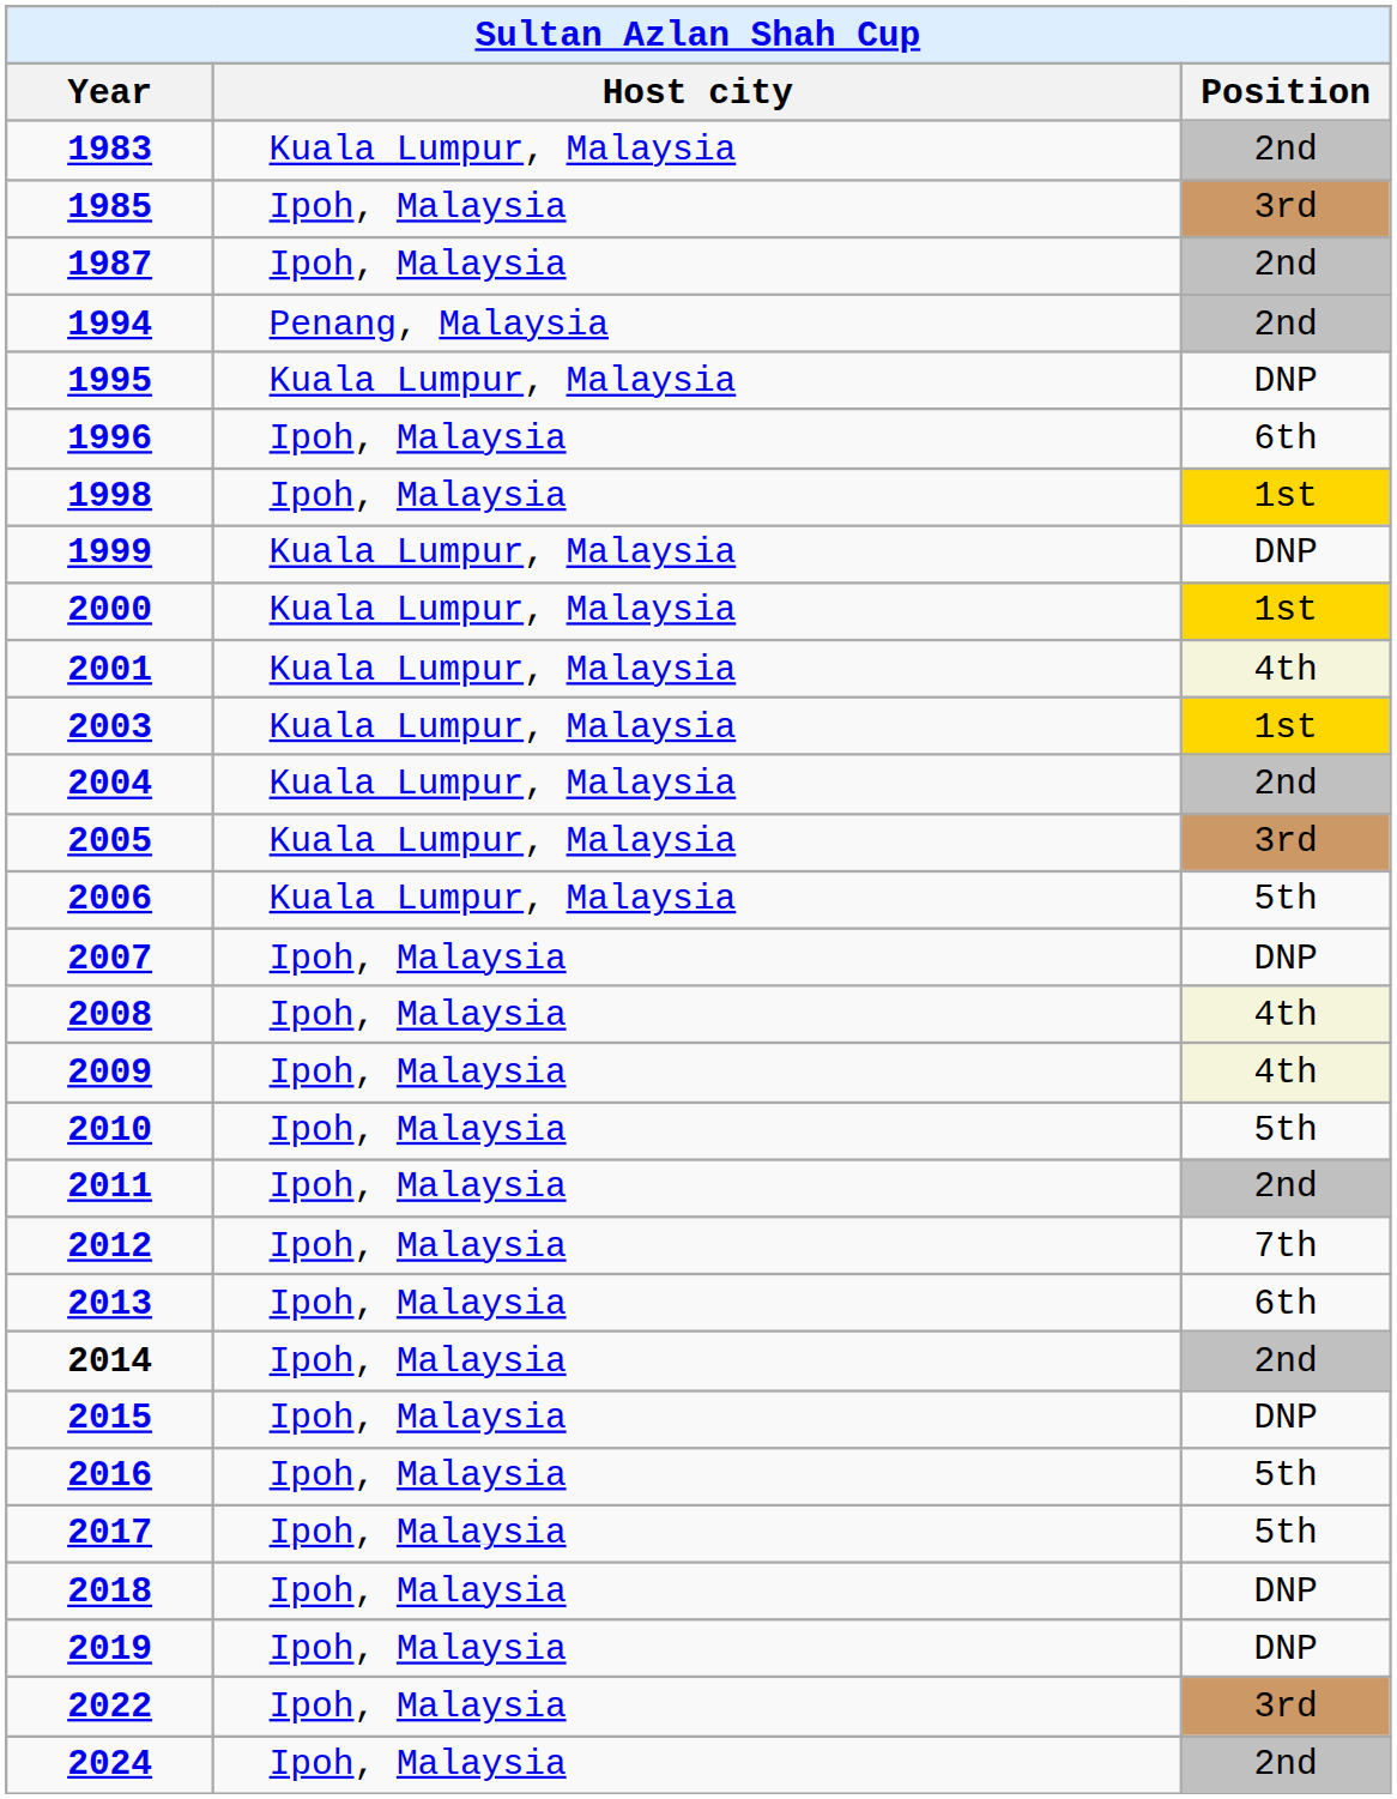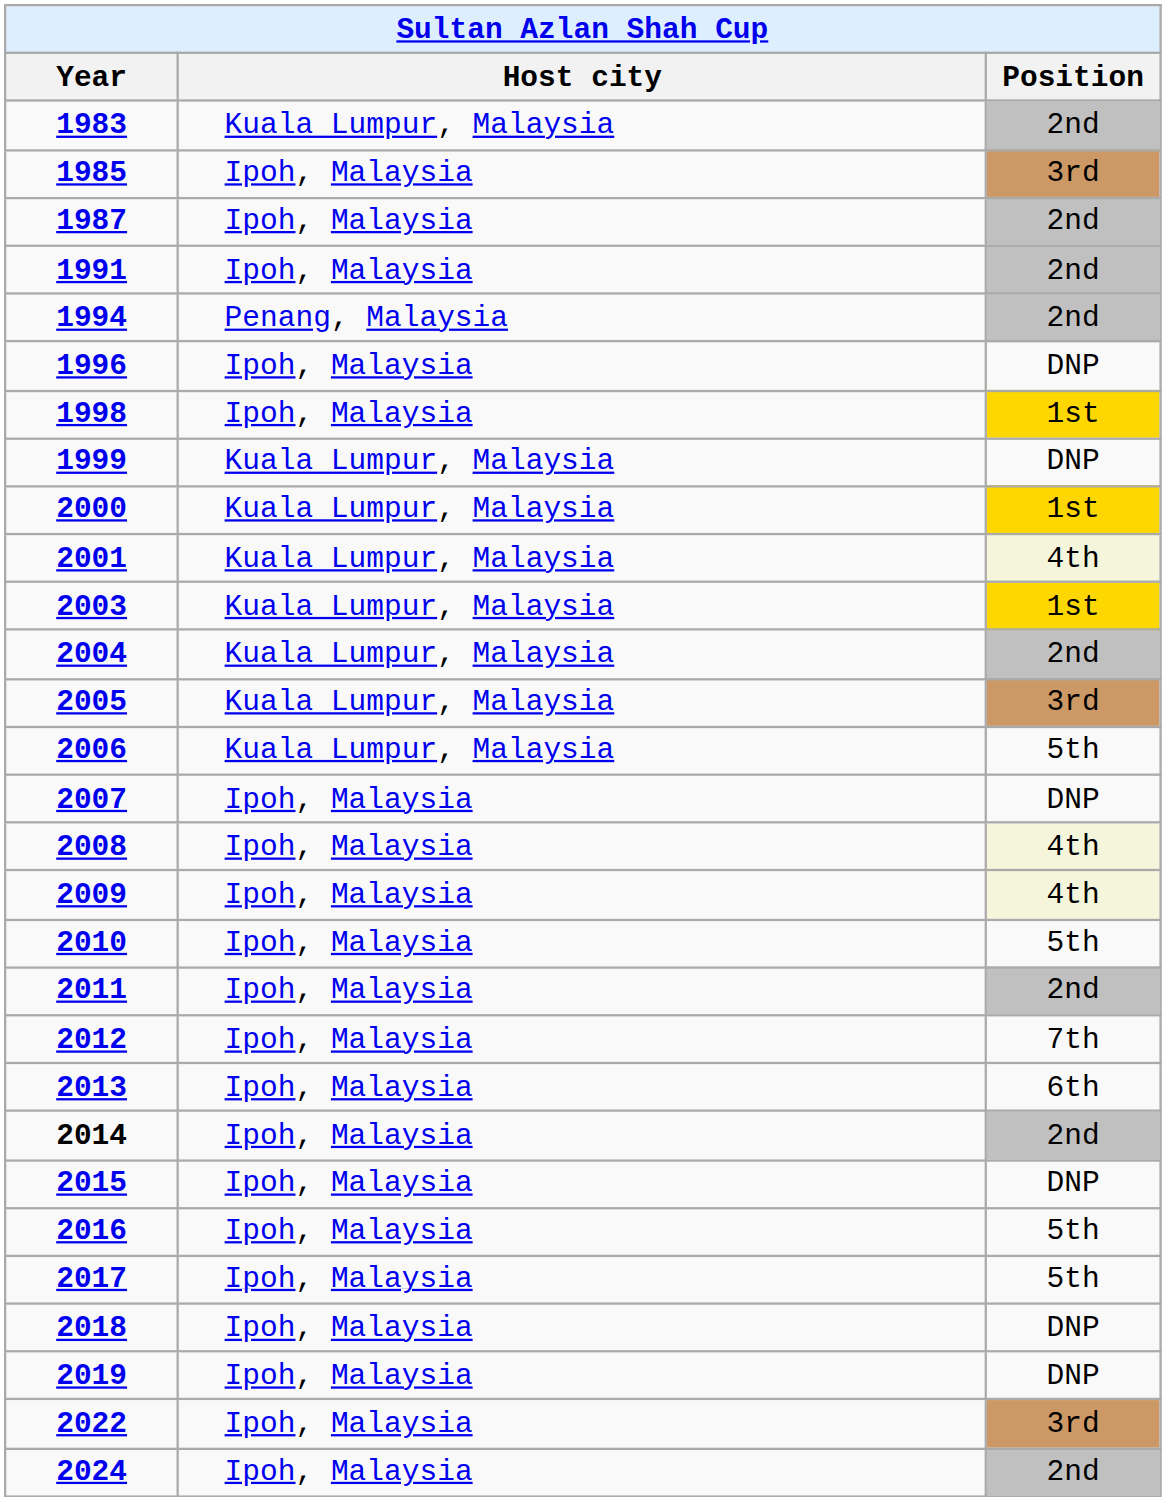+ row: 1991 | Ipoh, Malaysia | 2nd
- row: 1995 | Kuala Lumpur, Malaysia | DNP
1996 | Position: 6th -> DNP
